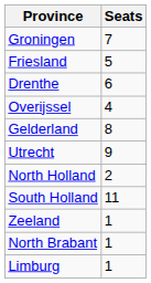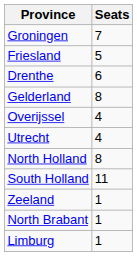rows swapped: Overijssel <-> Gelderland
Utrecht | Seats: 9 -> 4
North Holland | Seats: 2 -> 8
